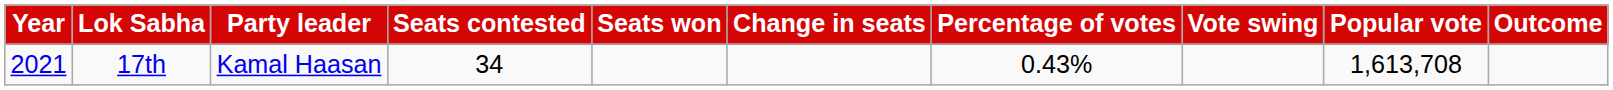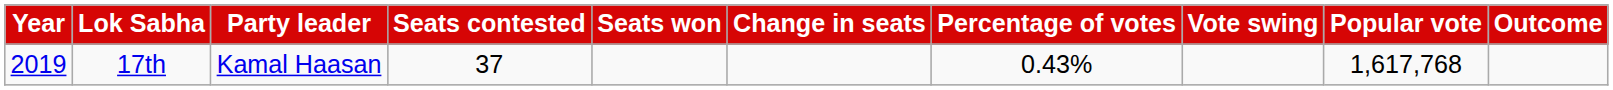17th | Year: 2021 -> 2019
17th | Seats contested: 34 -> 37
17th | Popular vote: 1,613,708 -> 1,617,768
